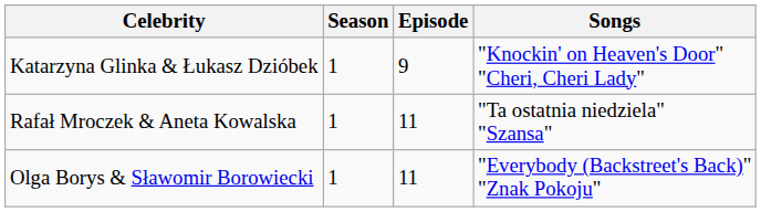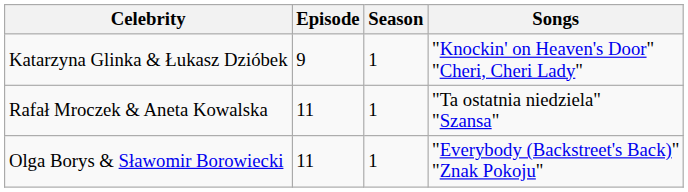columns swapped: Season <-> Episode
